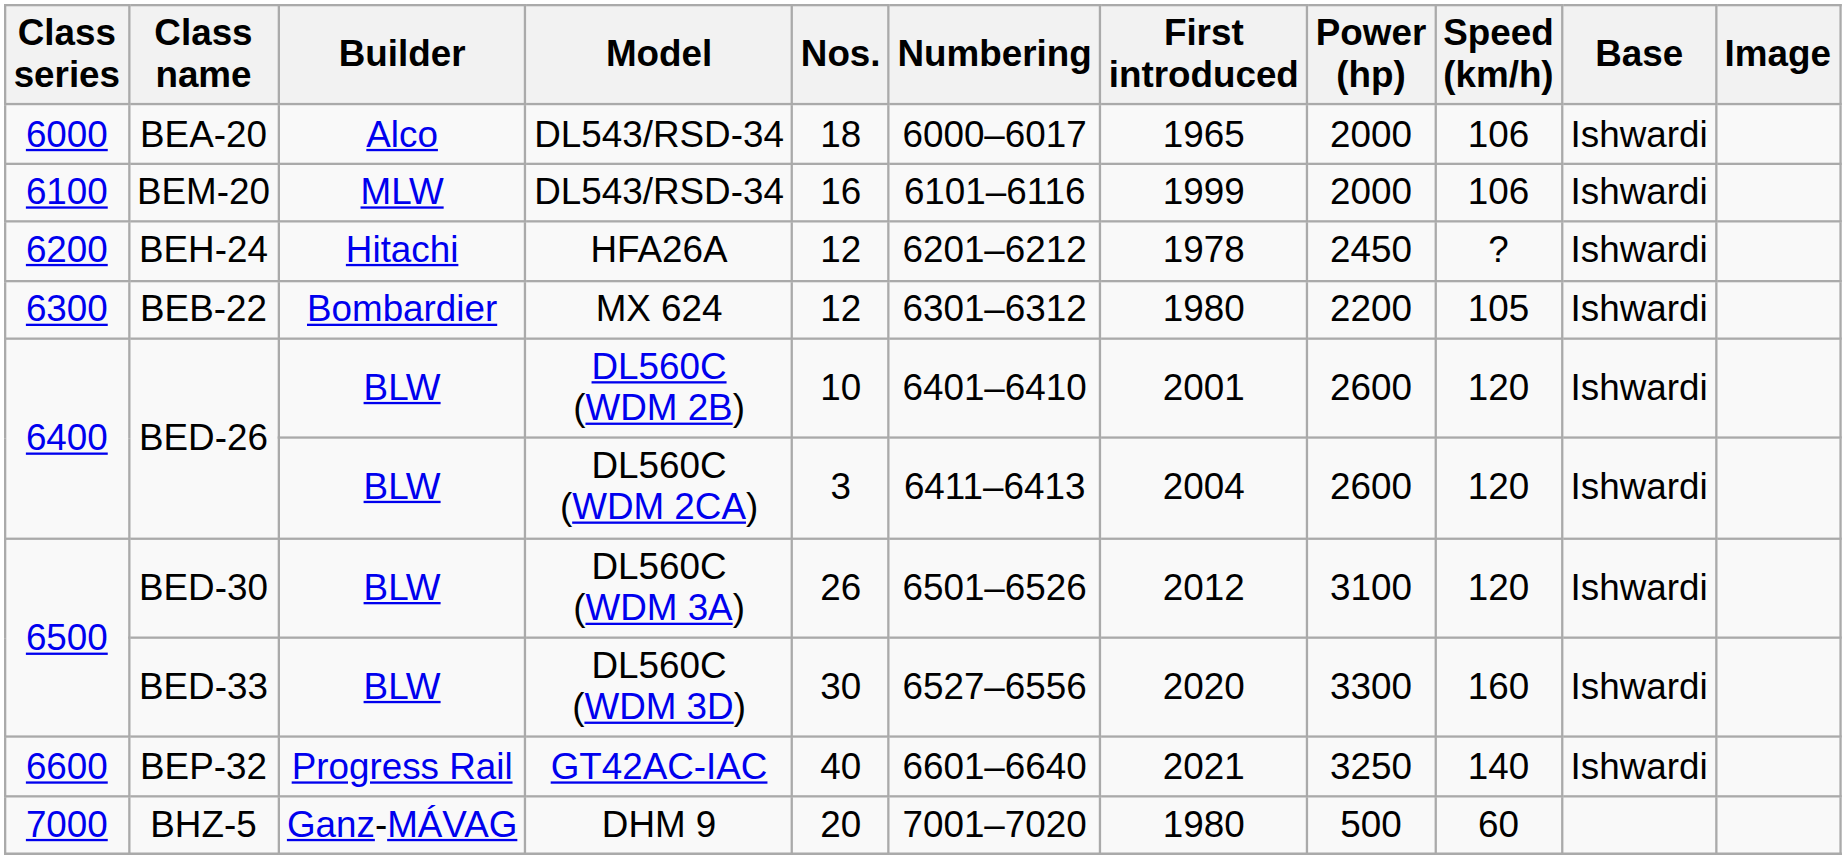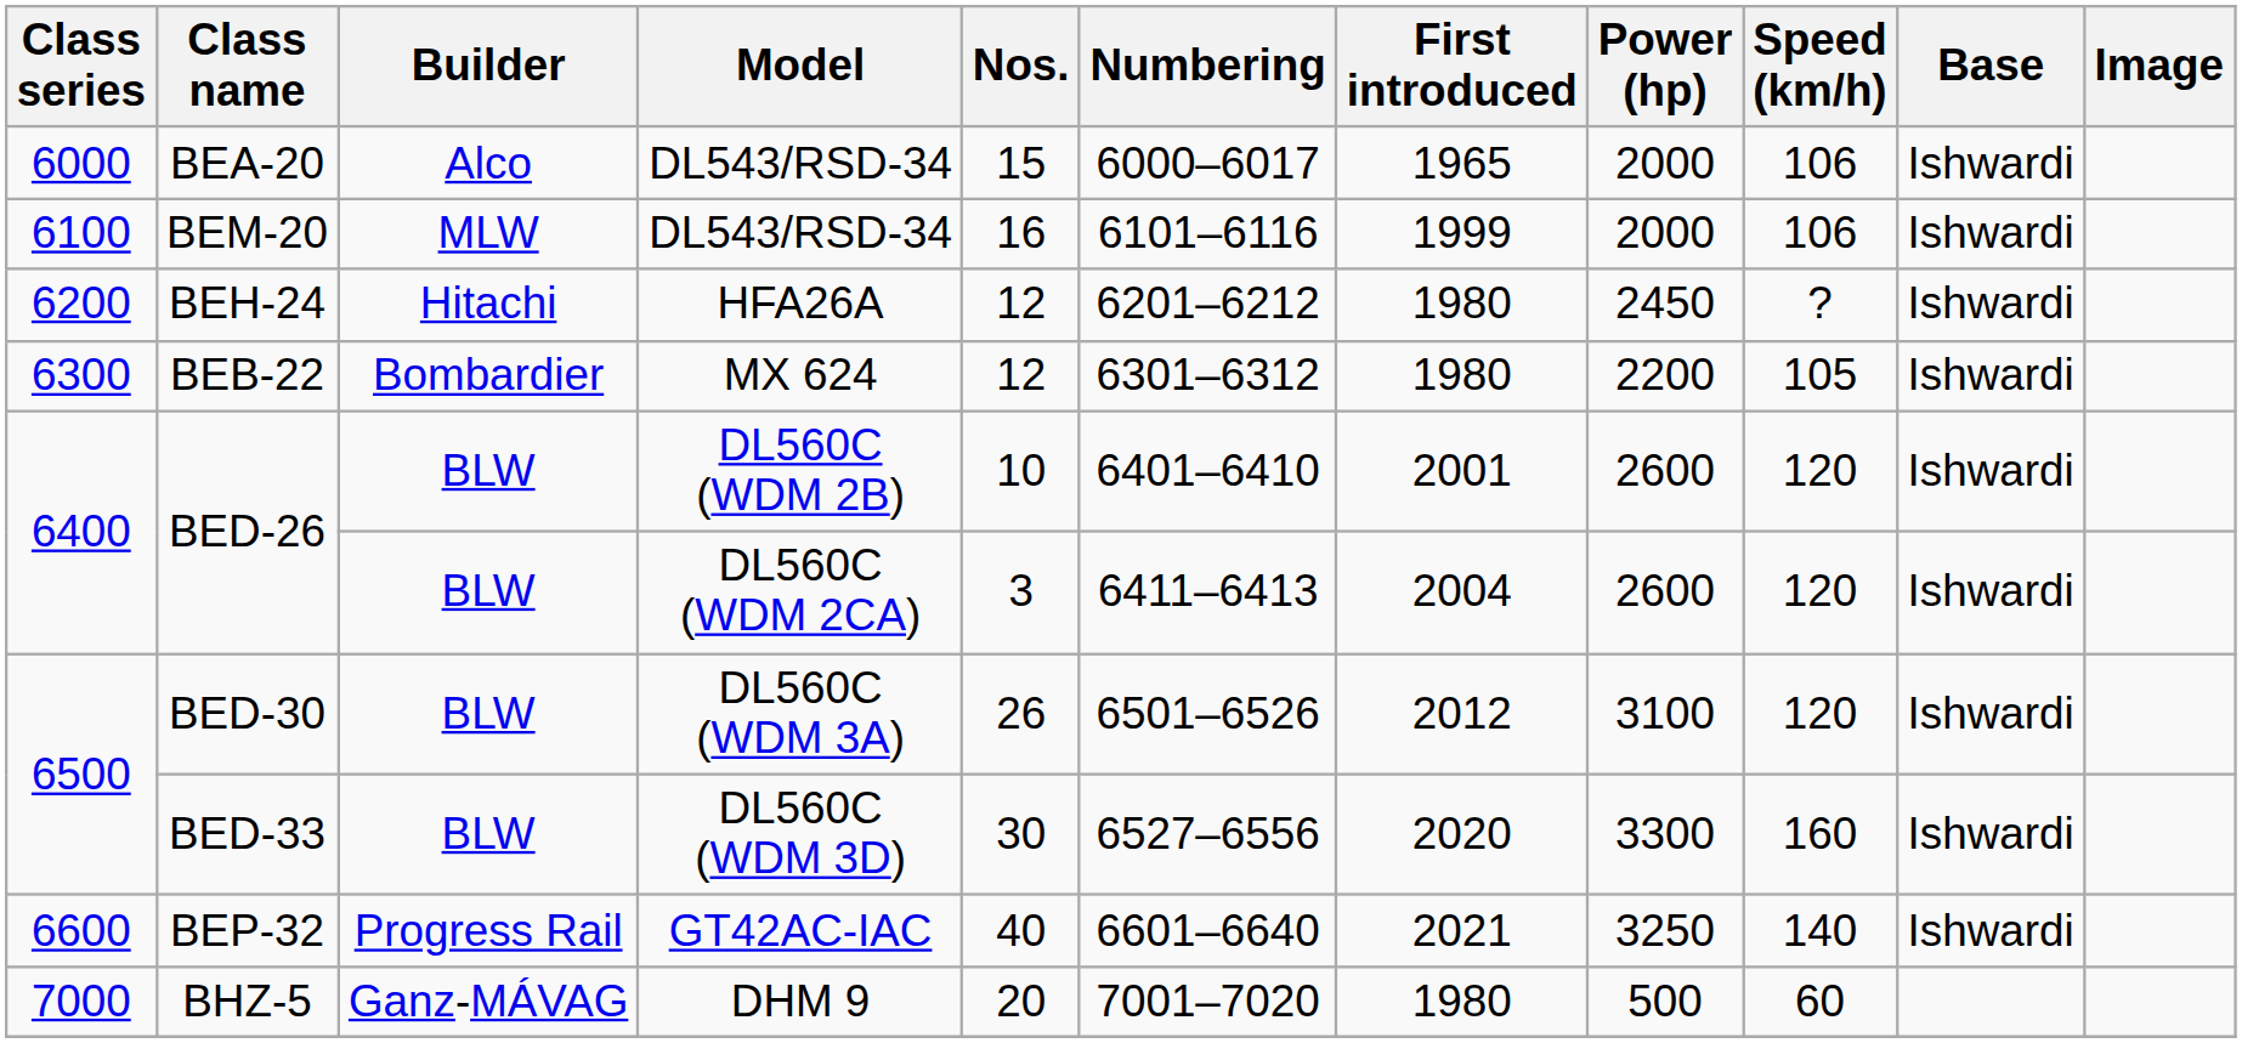BEA-20 | Nos.: 18 -> 15
BEH-24 | First introduced: 1978 -> 1980
